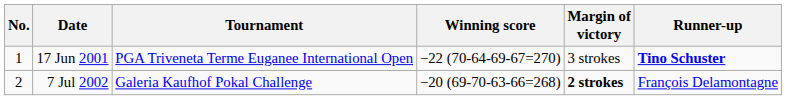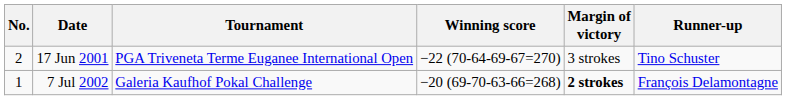17 Jun 2001 | No.: 1 -> 2
17 Jun 2001 | Runner-up: bold -> normal
7 Jul 2002 | No.: 2 -> 1
